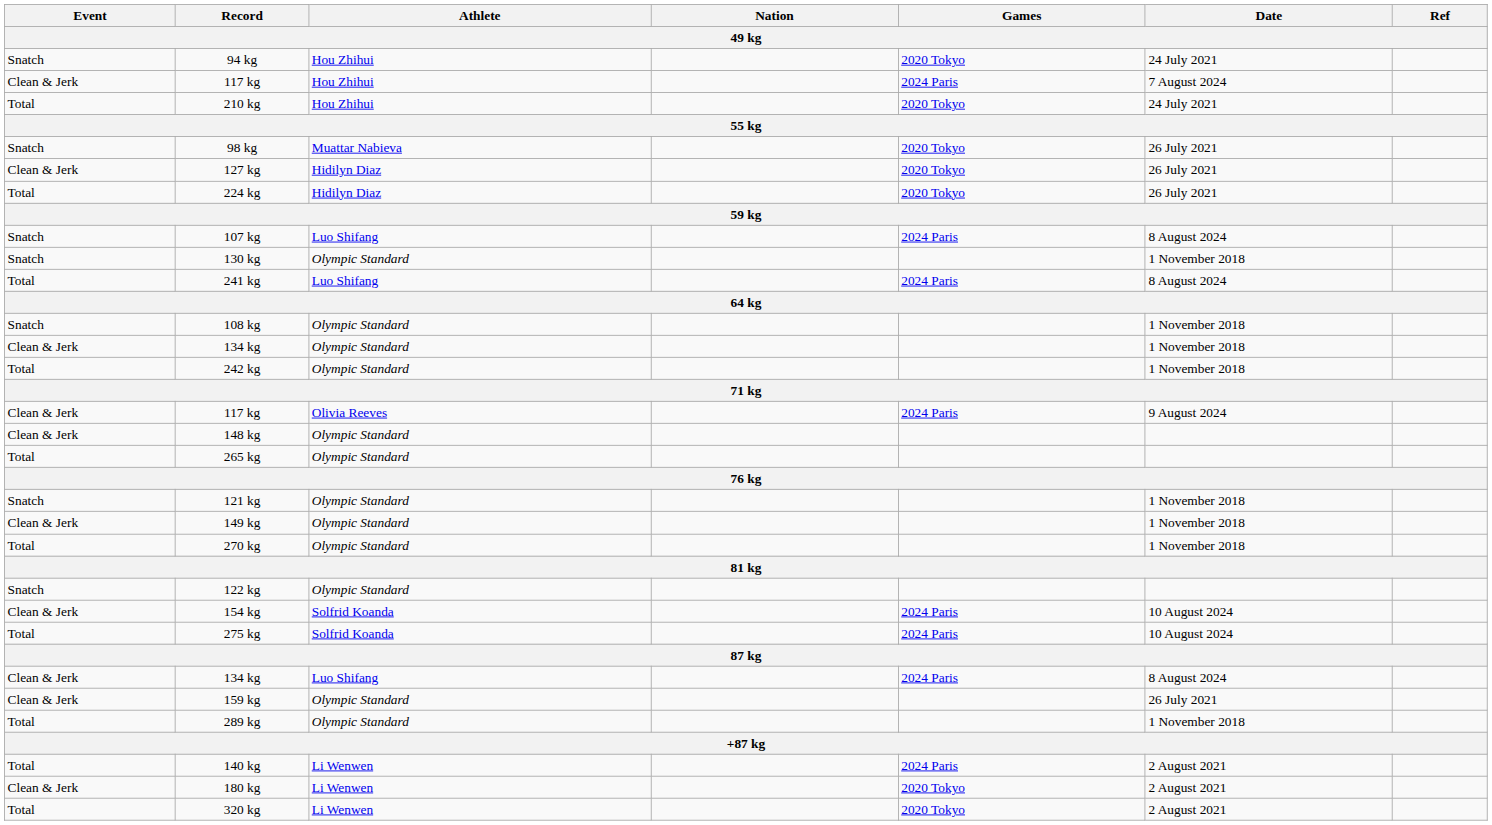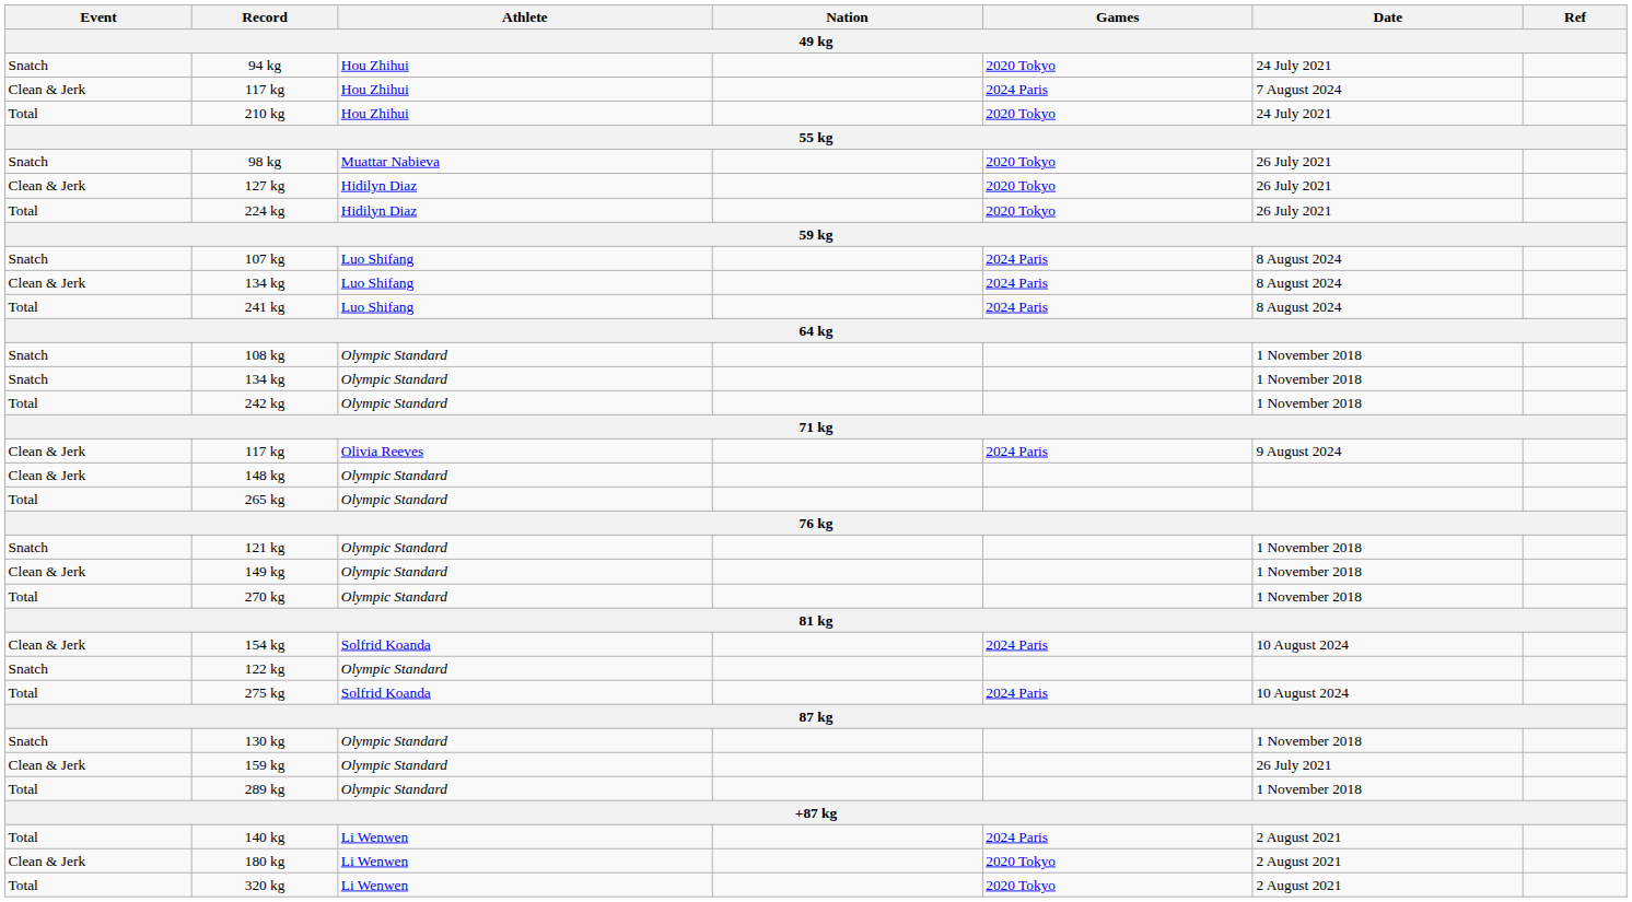rows swapped: 134 kg / Luo Shifang <-> 130 kg
134 kg / Olympic Standard | Event: Clean & Jerk -> Snatch
rows swapped: 122 kg <-> 154 kg
